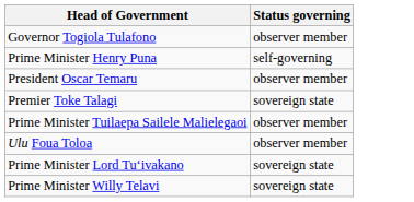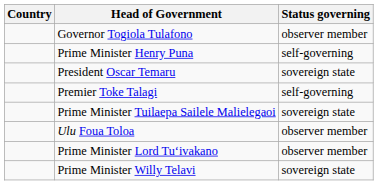+ column: Country
President Oscar Temaru | Status governing: observer member -> sovereign state
Premier Toke Talagi | Status governing: sovereign state -> self-governing
Prime Minister Tuilaepa Sailele Malielegaoi | Status governing: observer member -> sovereign state
Prime Minister Lord Tuʻivakano | Status governing: sovereign state -> observer member
